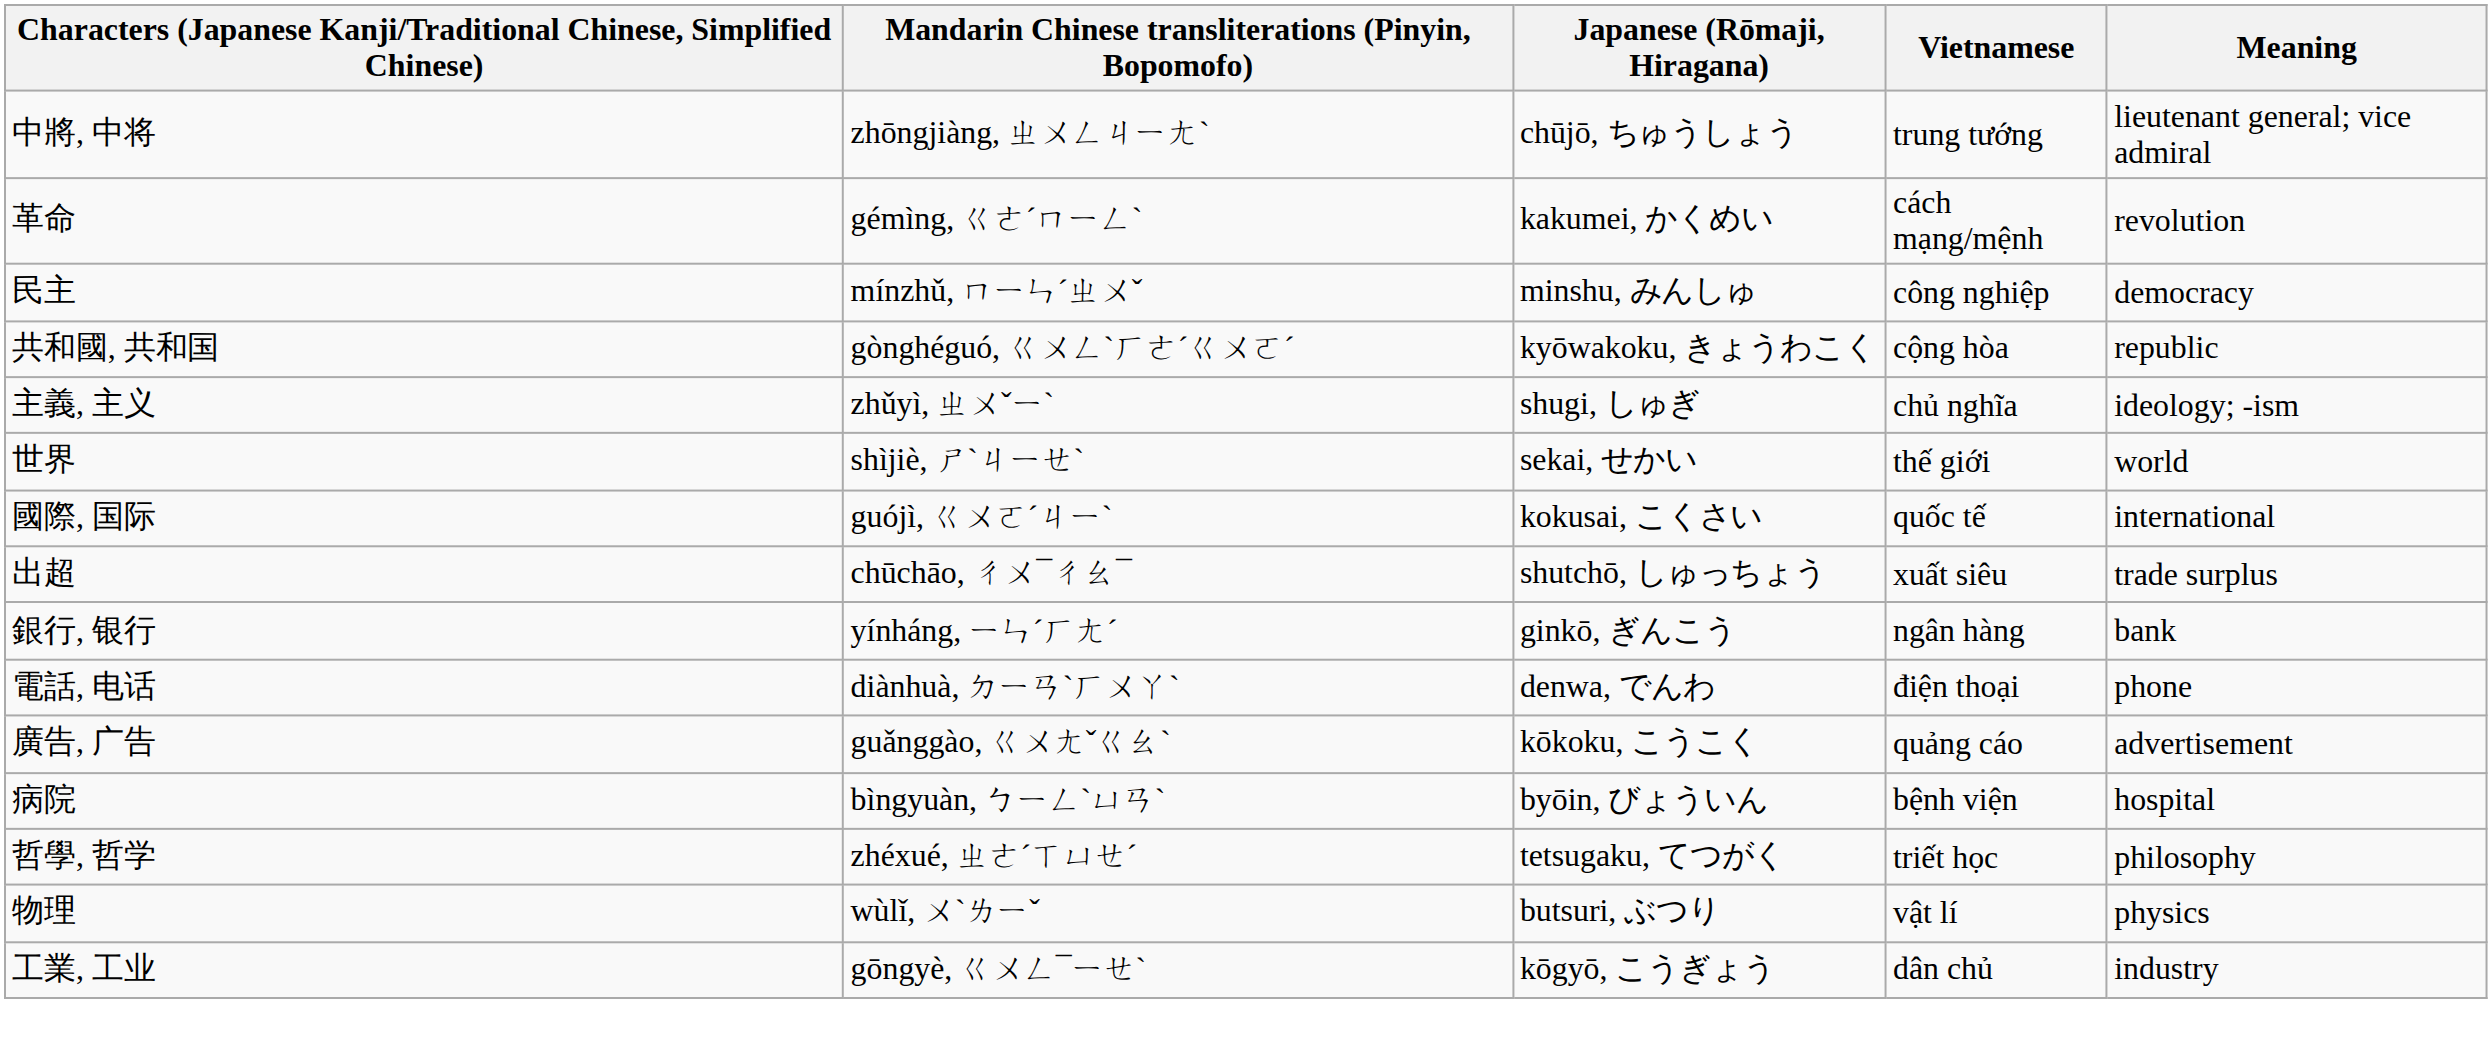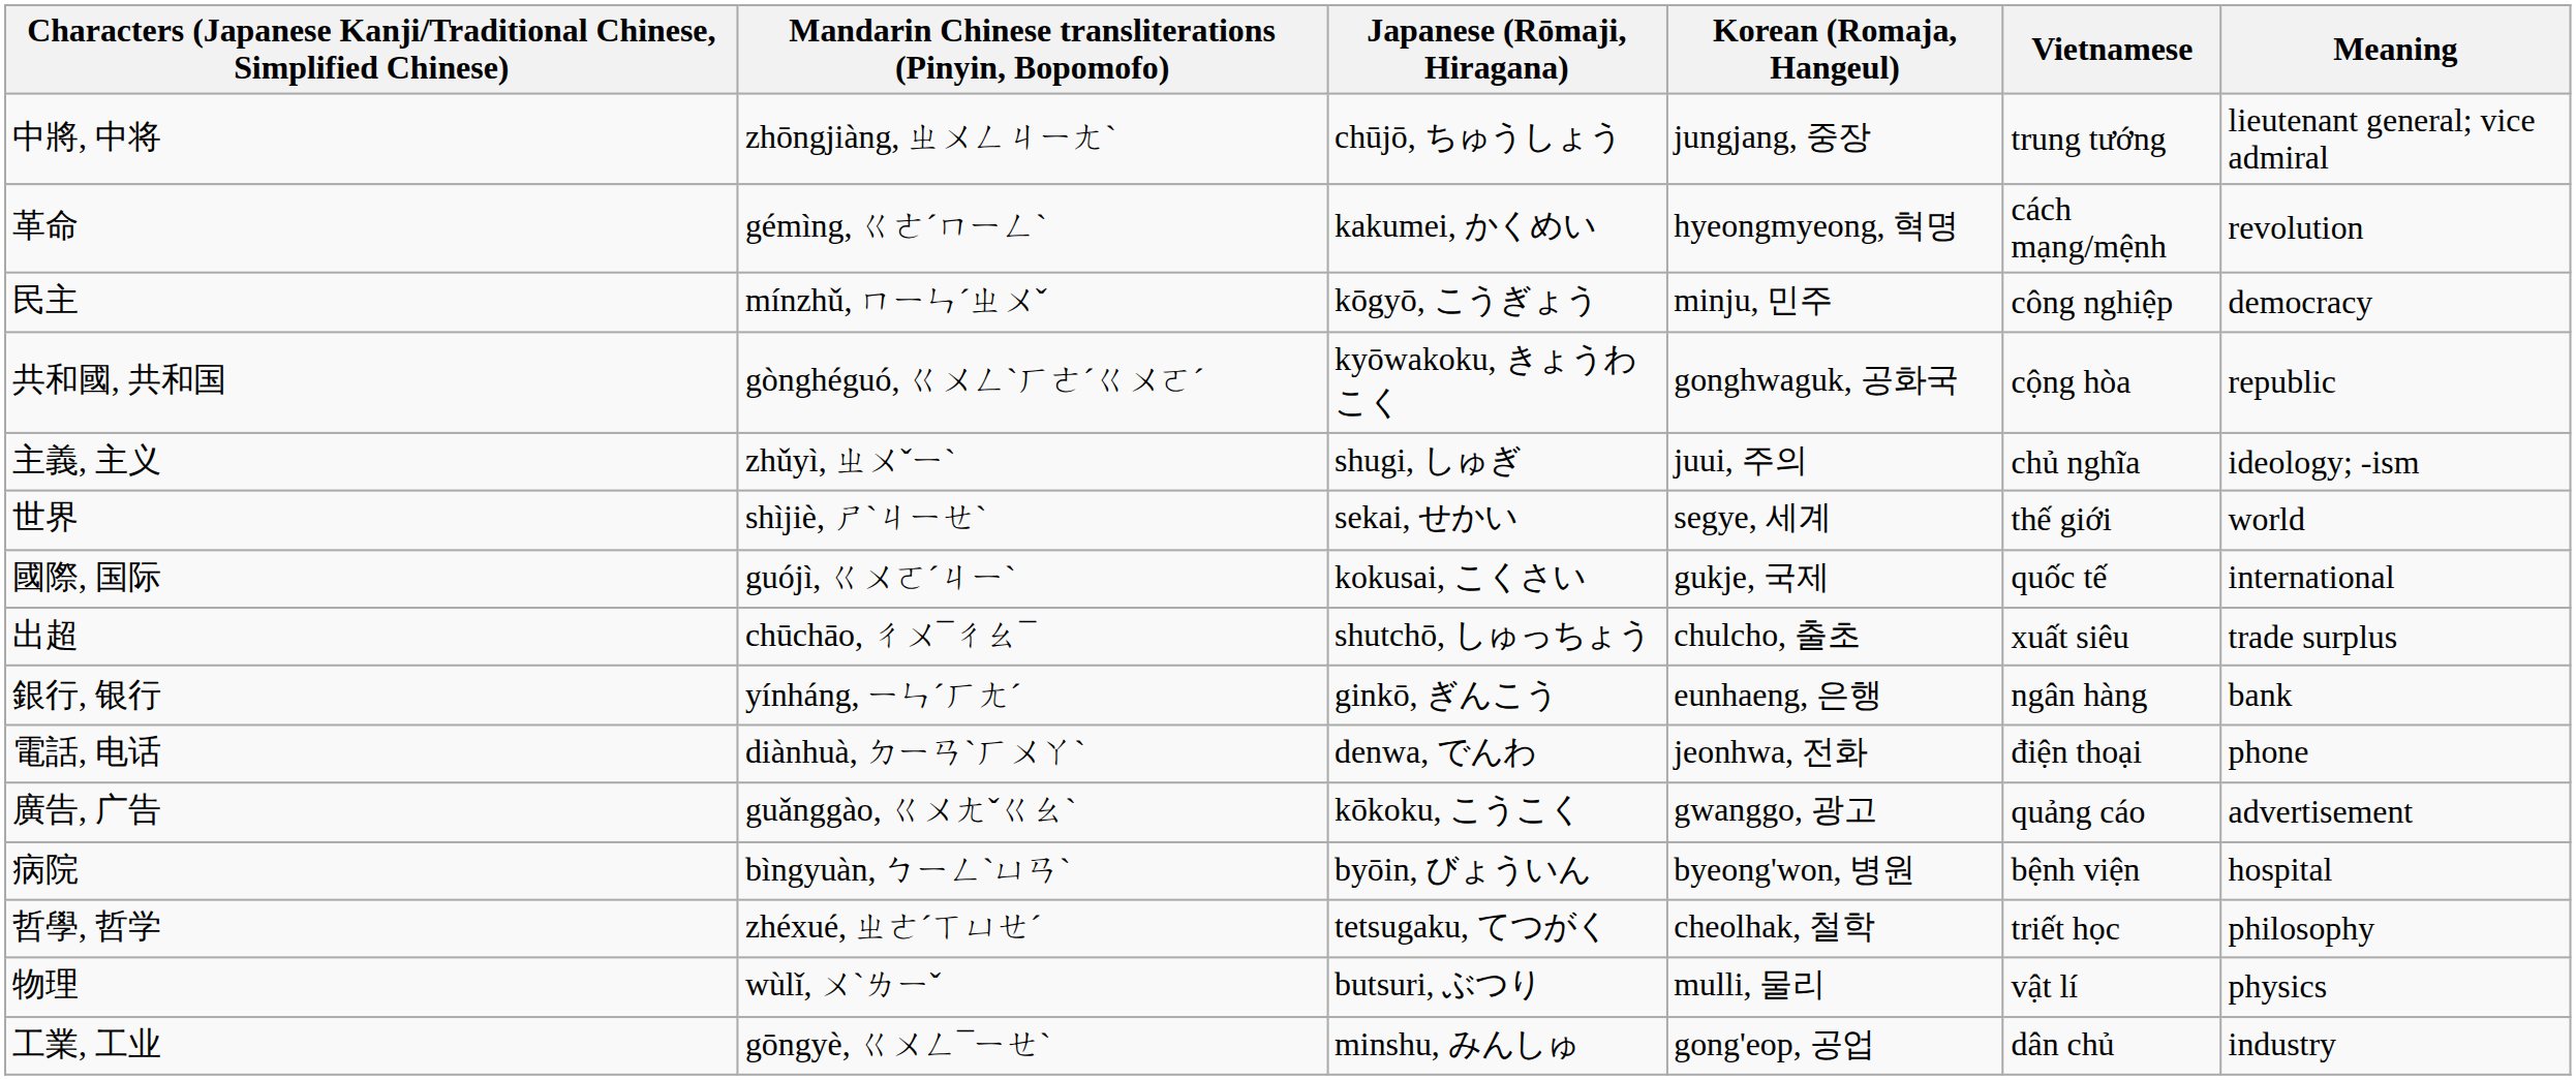+ column: Korean (Romaja, Hangeul) | jungjang, 중장 | hyeongmyeong, 혁명 | minju, 민주 | gonghwaguk, 공화국 | juui, 주의 | segye, 세계 | gukje, 국제 | chulcho, 출초 | eunhaeng, 은행 | jeonhwa, 전화 | gwanggo, 광고 | byeong'won, 병원 | cheolhak, 철학 | mulli, 물리 | gong'eop, 공업
民主 | Japanese (Rōmaji, Hiragana): minshu, みんしゅ -> kōgyō, こうぎょう
工業, 工业 | Japanese (Rōmaji, Hiragana): kōgyō, こうぎょう -> minshu, みんしゅ
